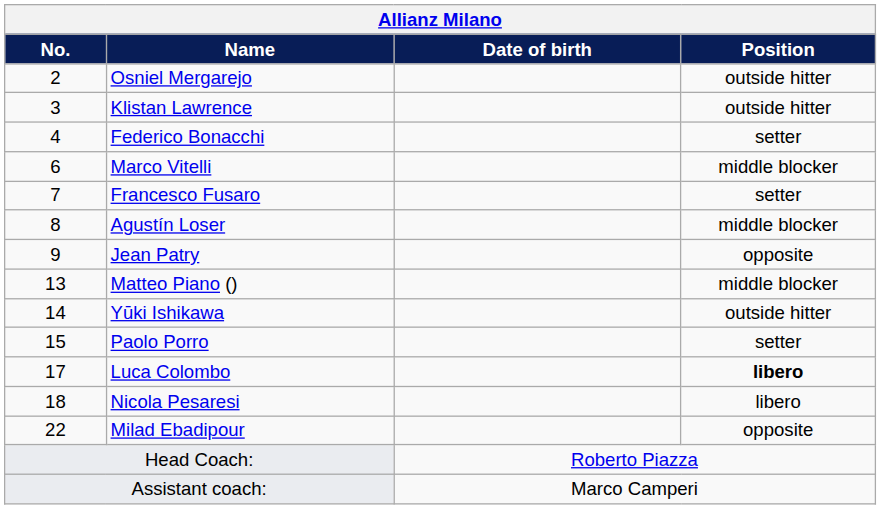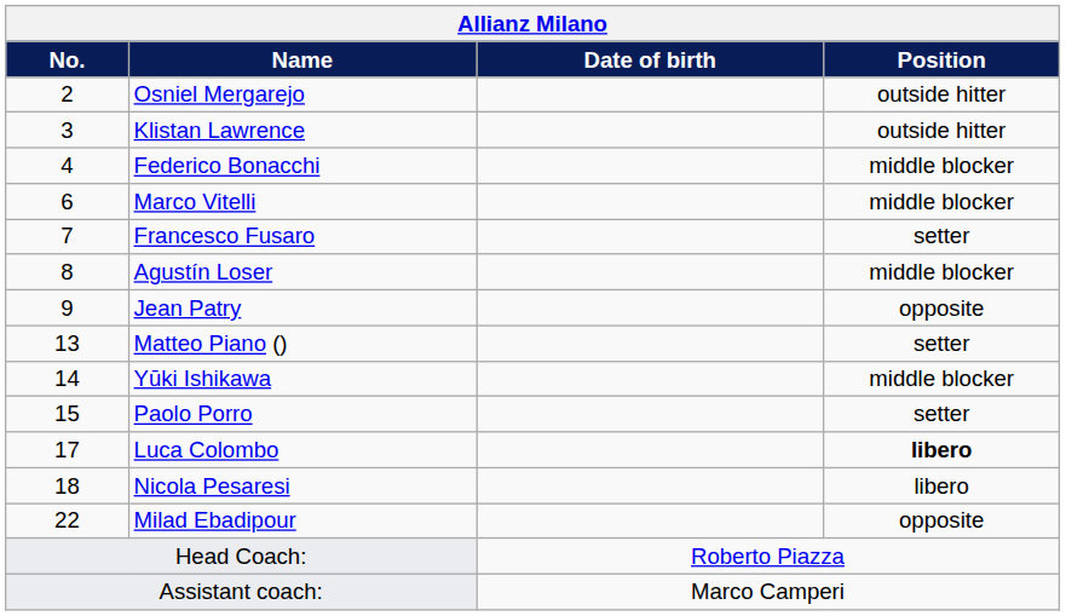Federico Bonacchi | Position: setter -> middle blocker
Matteo Piano () | Position: middle blocker -> setter
Yūki Ishikawa | Position: outside hitter -> middle blocker
